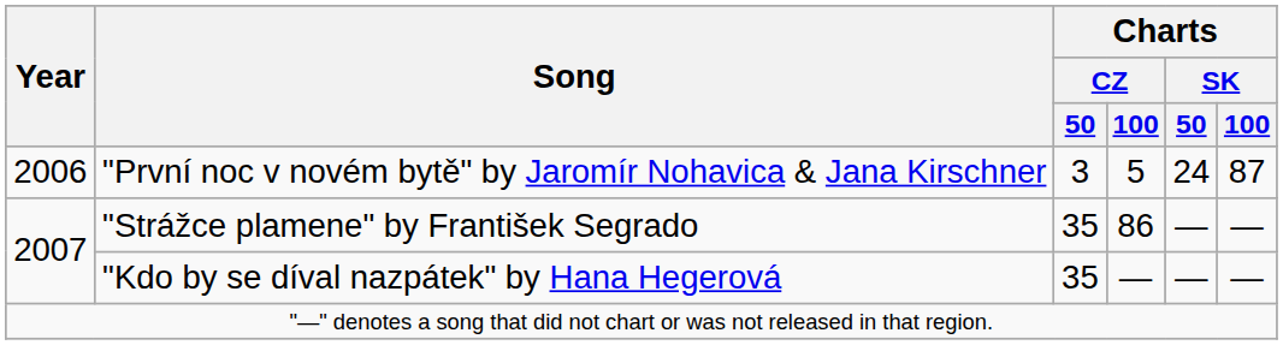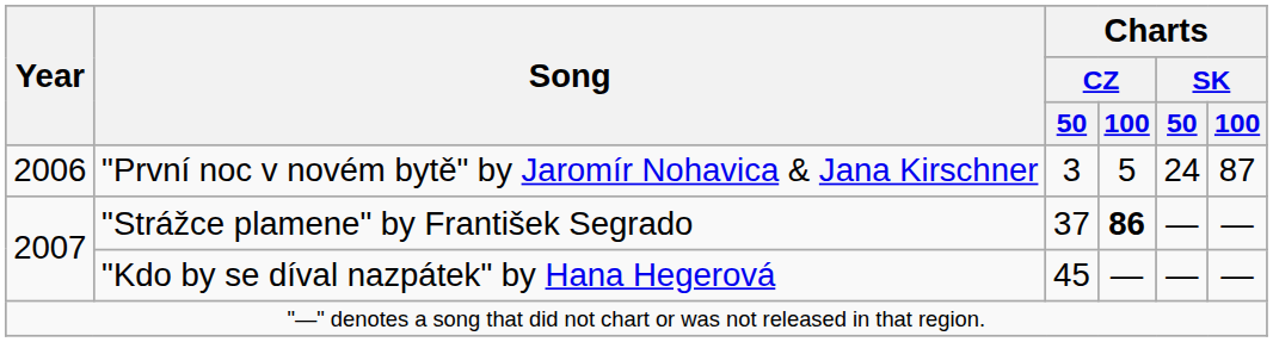"Strážce plamene" by František Segrado | Charts / CZ / 50: 35 -> 37
"Strážce plamene" by František Segrado | Charts / CZ / 100: normal -> bold
"Kdo by se díval nazpátek" by Hana Hegerová | Charts / CZ / 50: 35 -> 45
